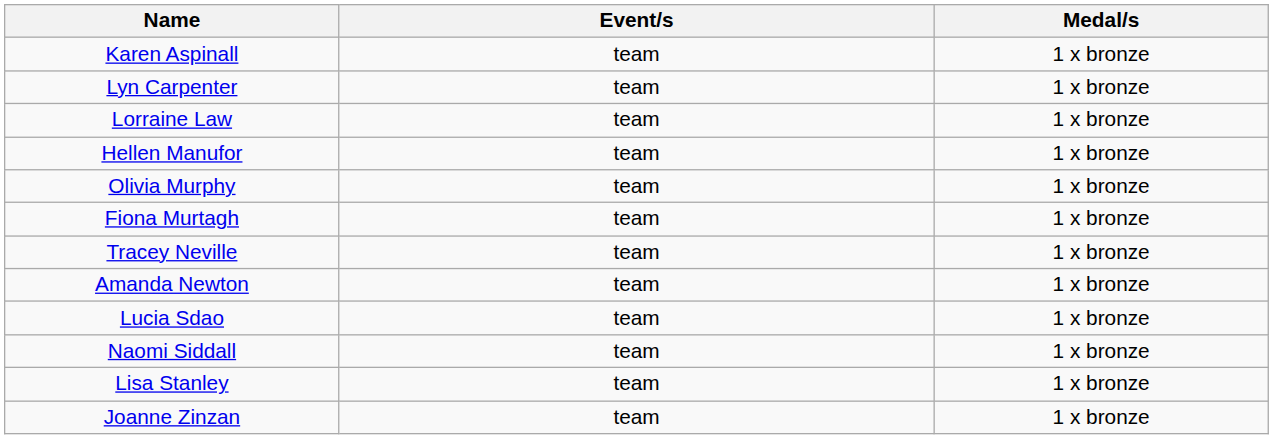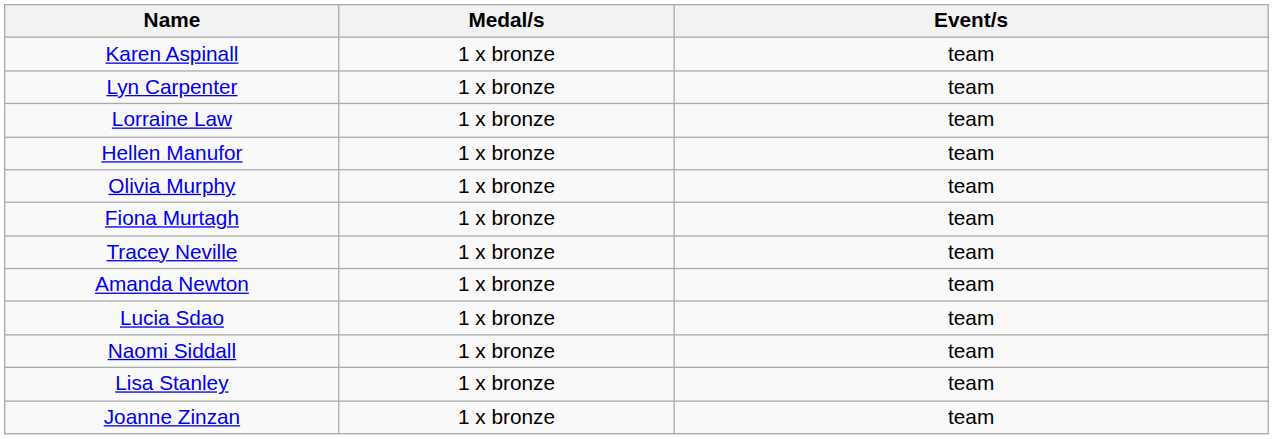columns swapped: Event/s <-> Medal/s
